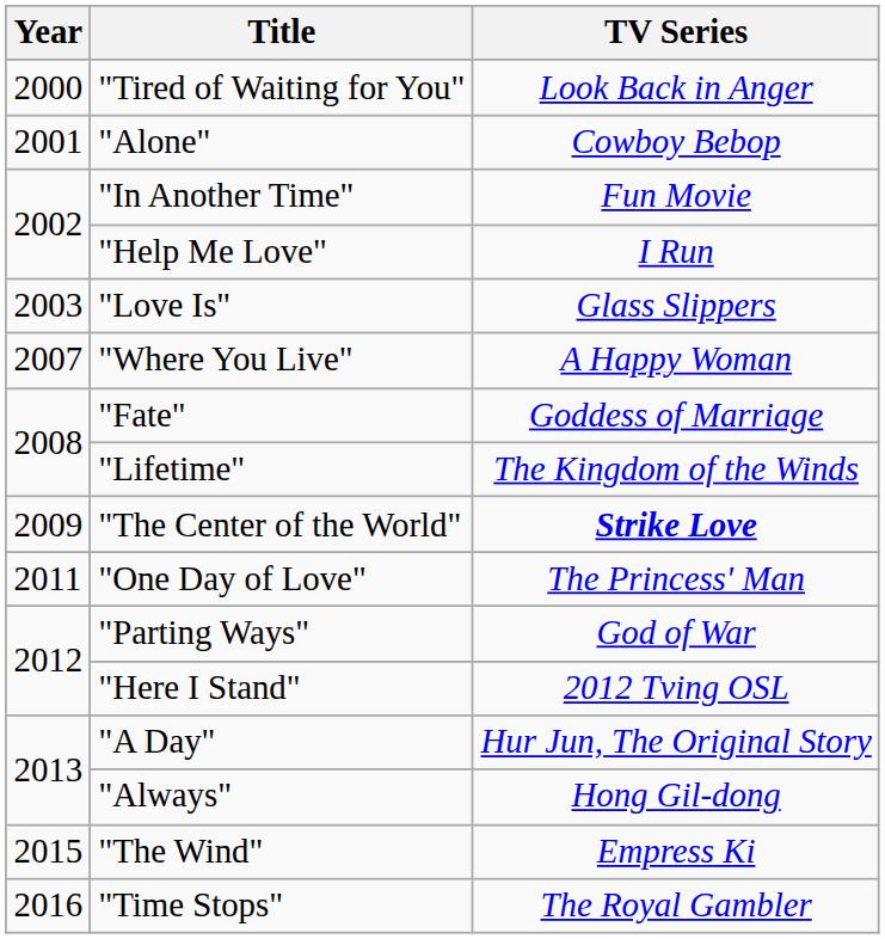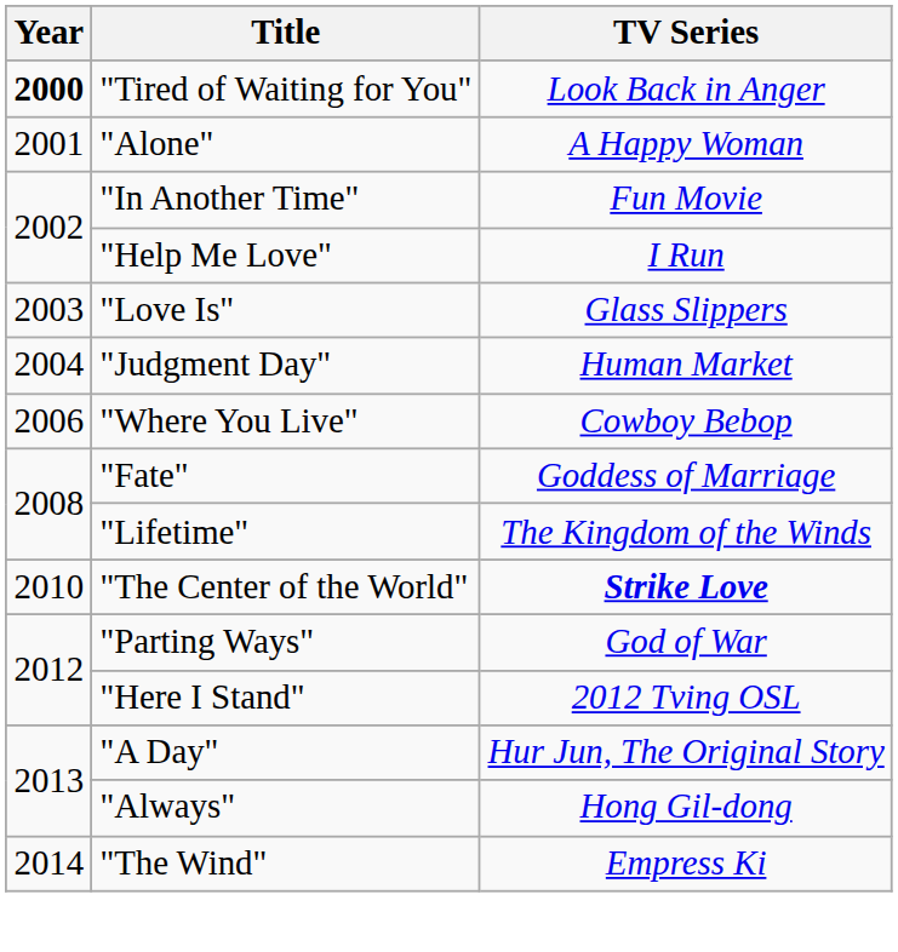"Tired of Waiting for You" | Year: normal -> bold
"Alone" | TV Series: Cowboy Bebop -> A Happy Woman
+ row: 2004 | "Judgment Day" | Human Market
"Where You Live" | Year: 2007 -> 2006
"Where You Live" | TV Series: A Happy Woman -> Cowboy Bebop
"The Center of the World" | Year: 2009 -> 2010
- row: 2011 | "One Day of Love" | The Princess' Man
"The Wind" | Year: 2015 -> 2014
- row: 2016 | "Time Stops" | The Royal Gambler
